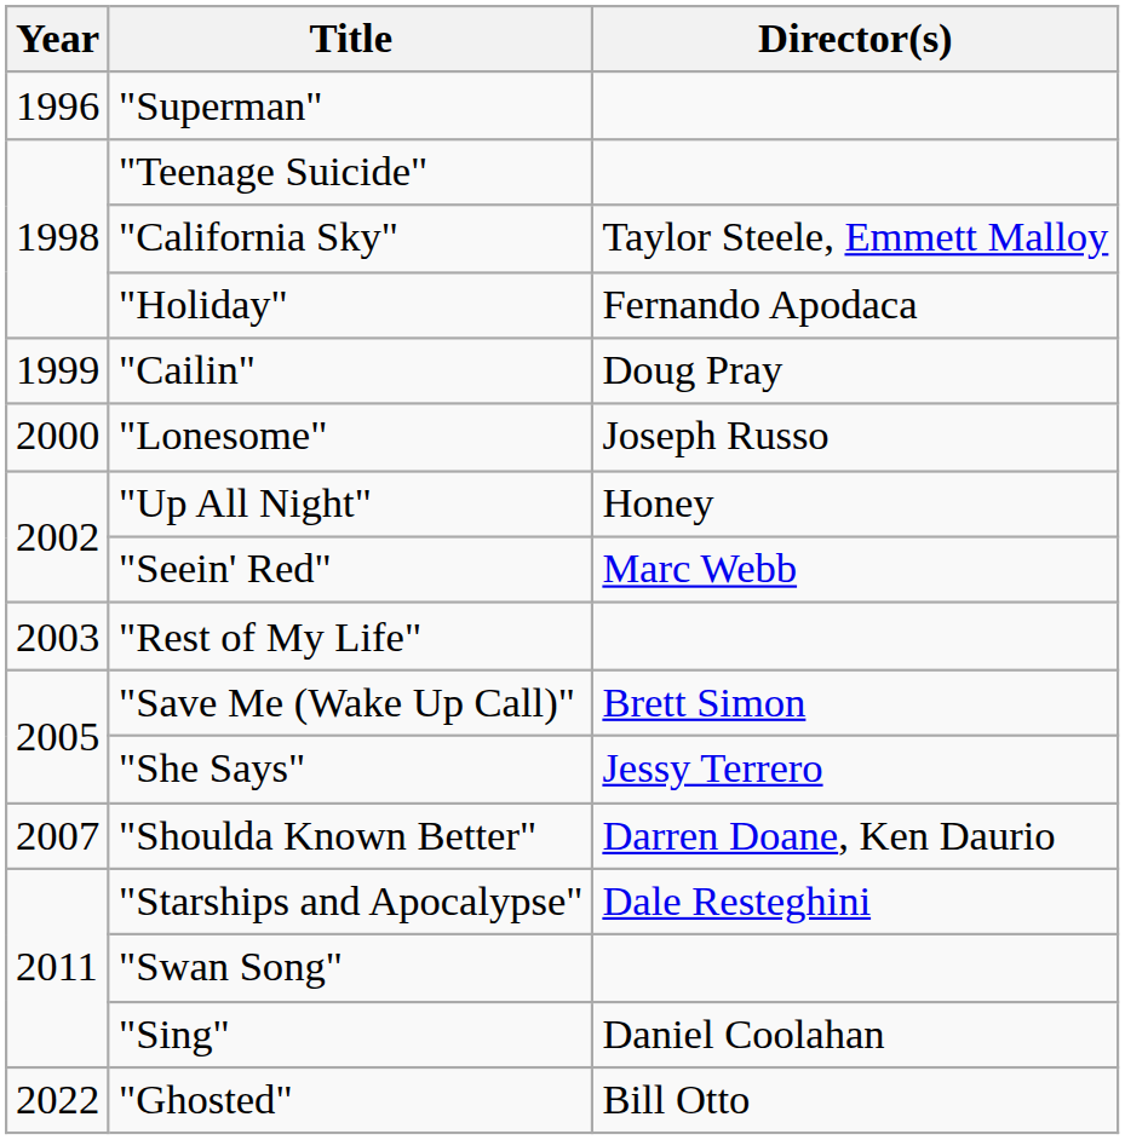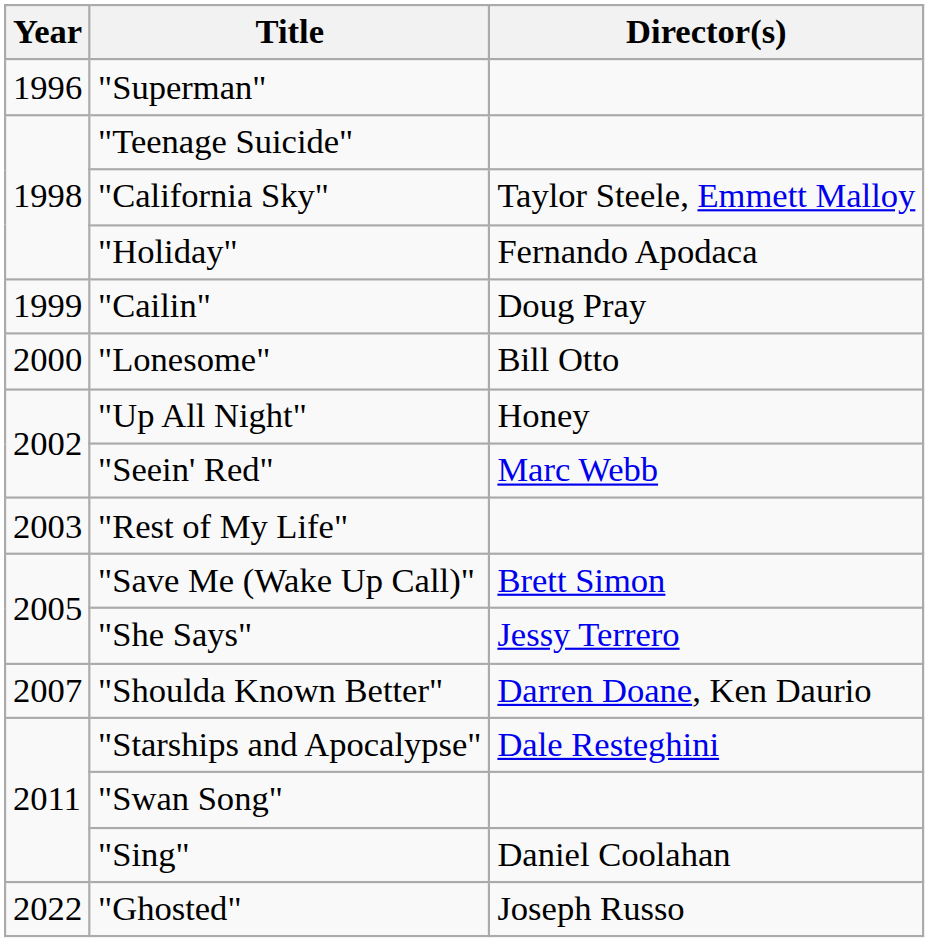"Lonesome" | Director(s): Joseph Russo -> Bill Otto
"Ghosted" | Director(s): Bill Otto -> Joseph Russo
